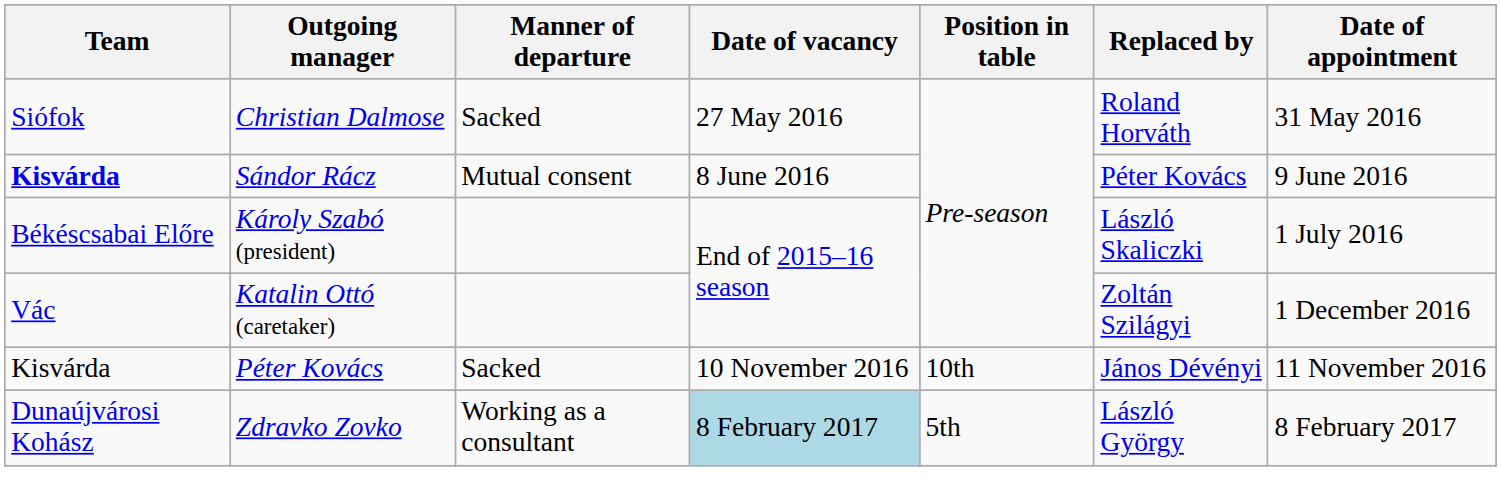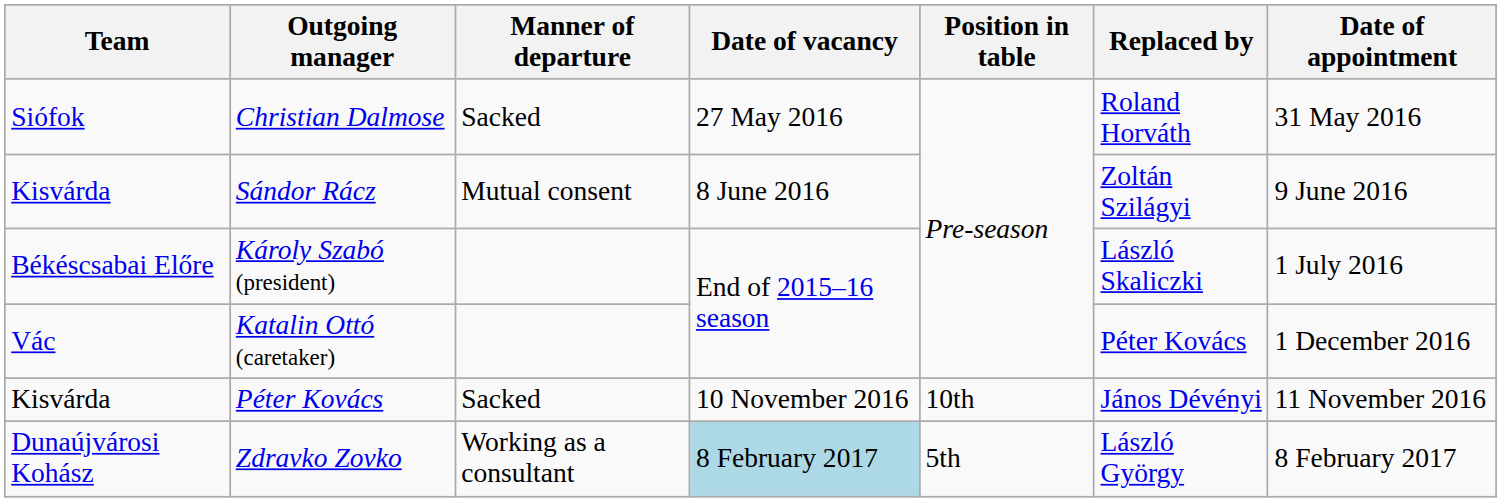Sándor Rácz | Team: bold -> normal
Sándor Rácz | Replaced by: Péter Kovács -> Zoltán Szilágyi
Katalin Ottó (caretaker) | Replaced by: Zoltán Szilágyi -> Péter Kovács
